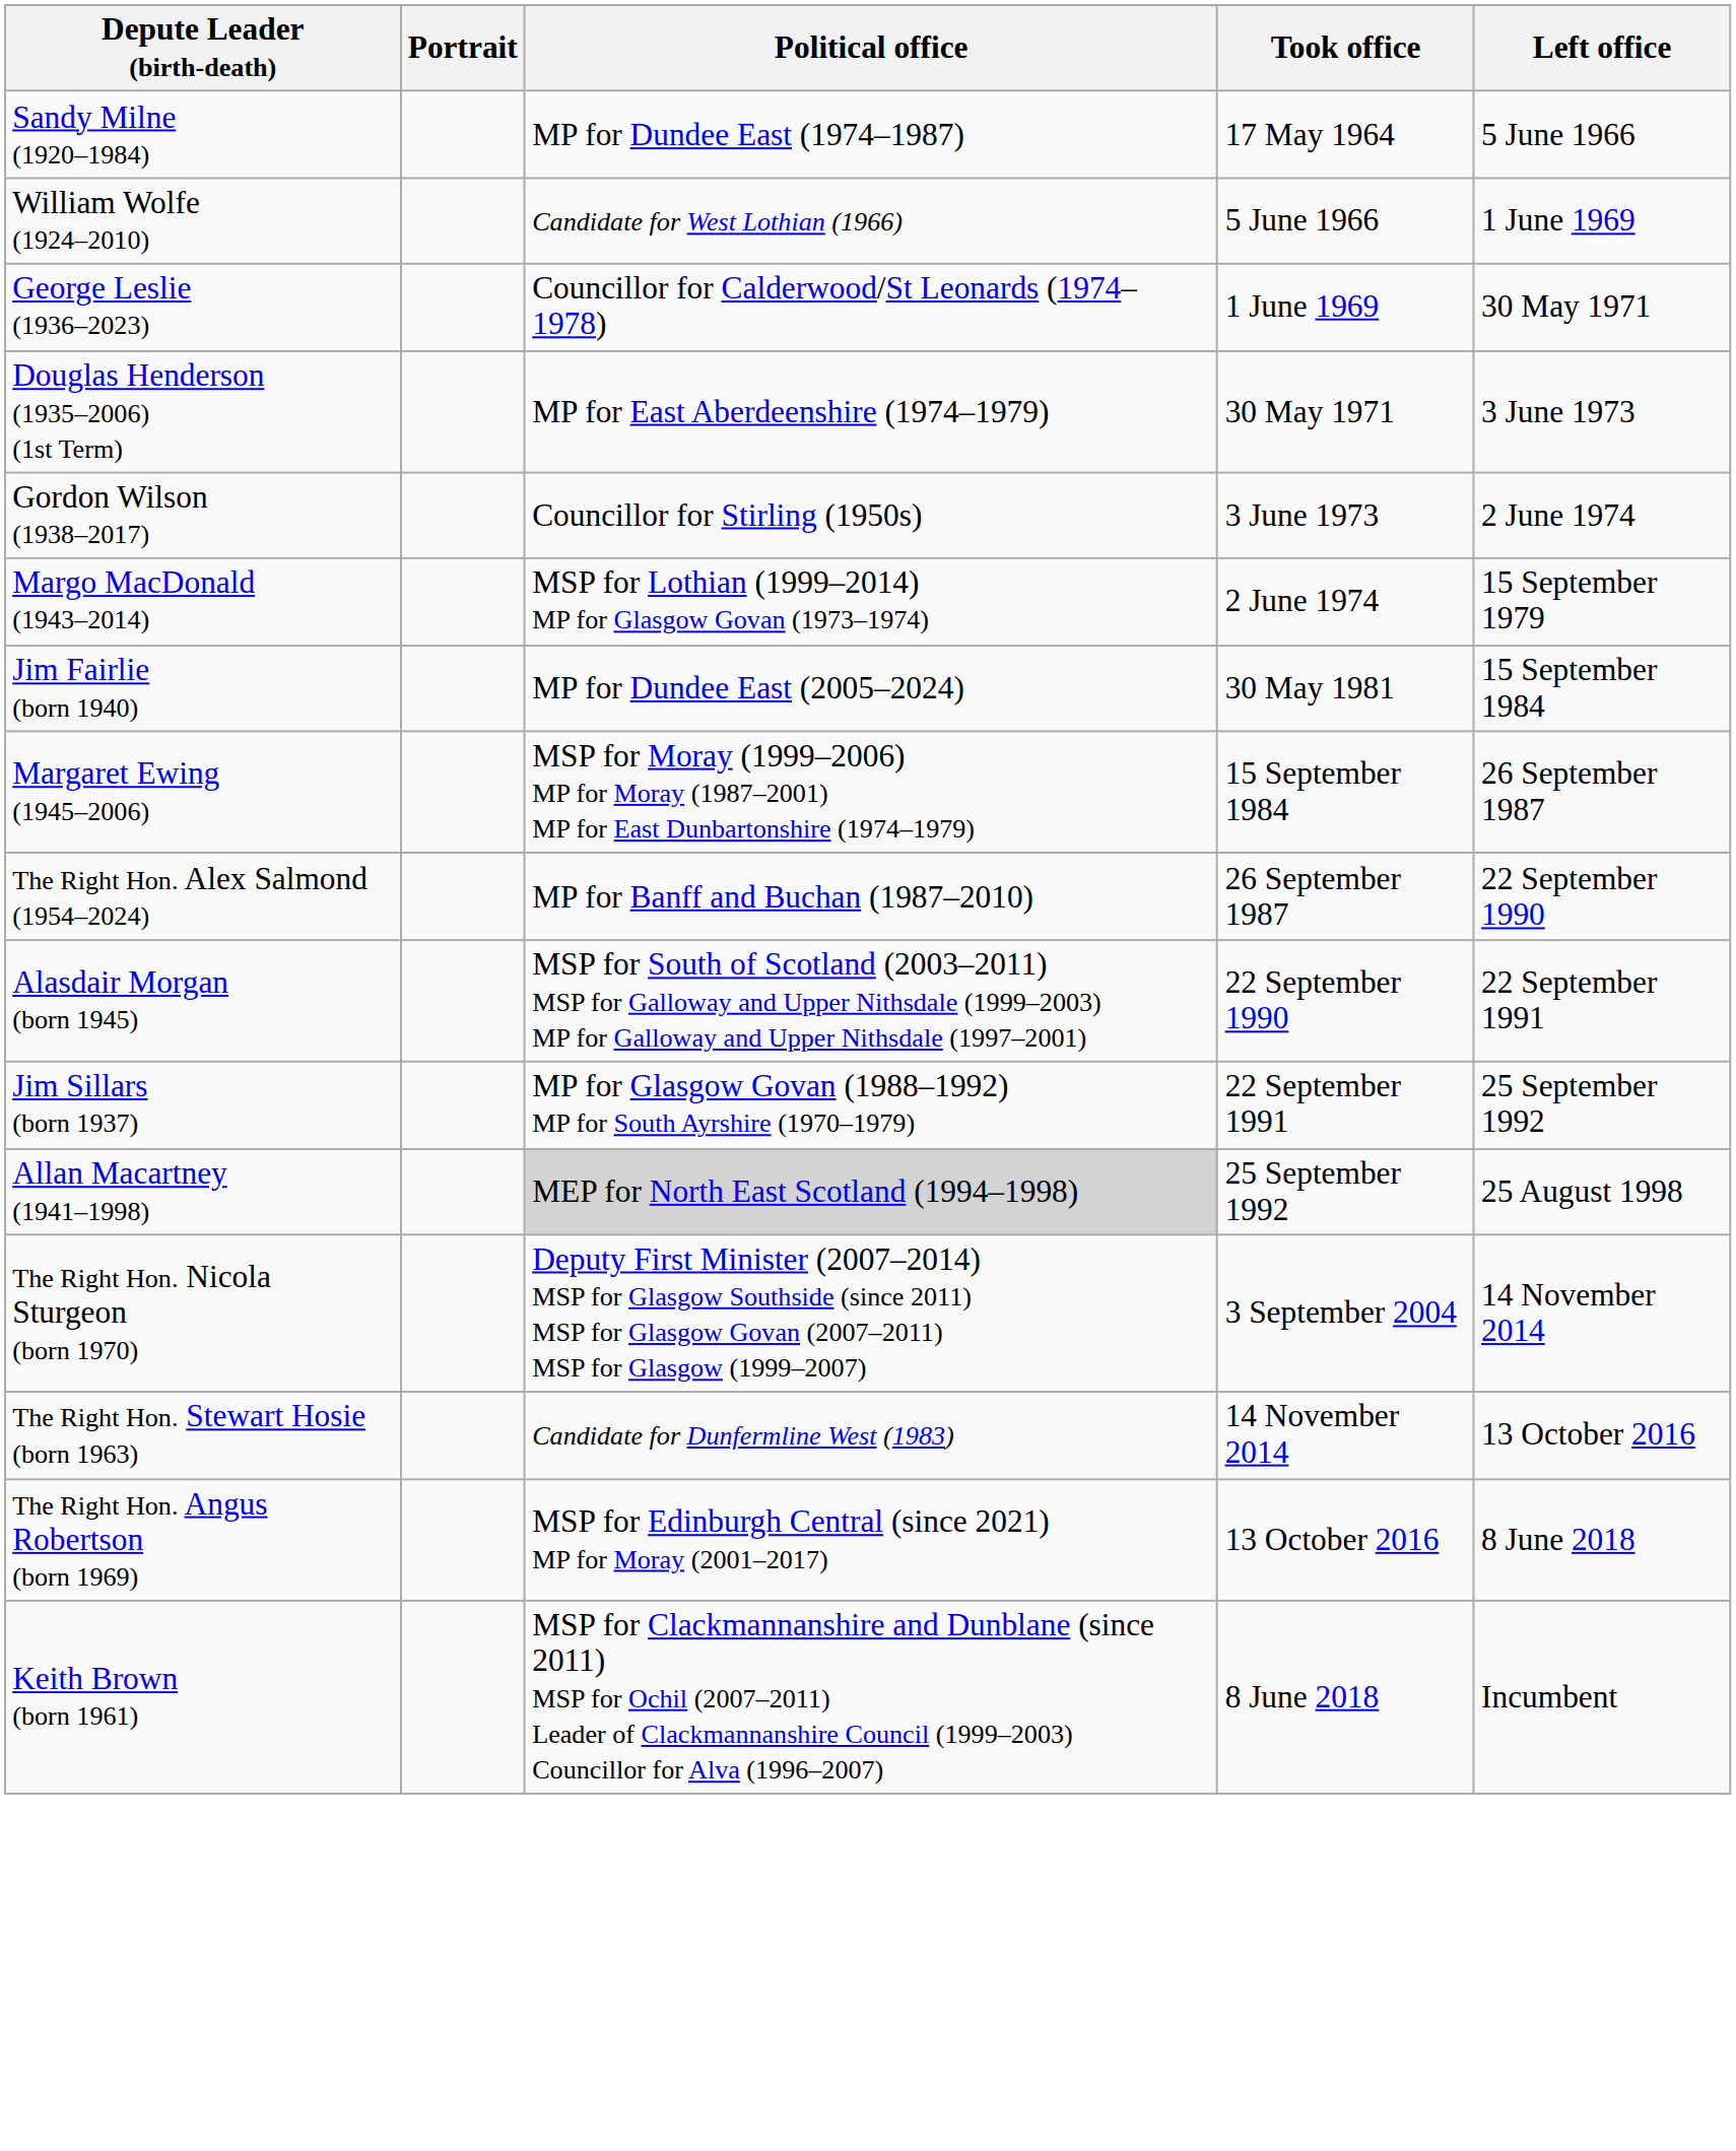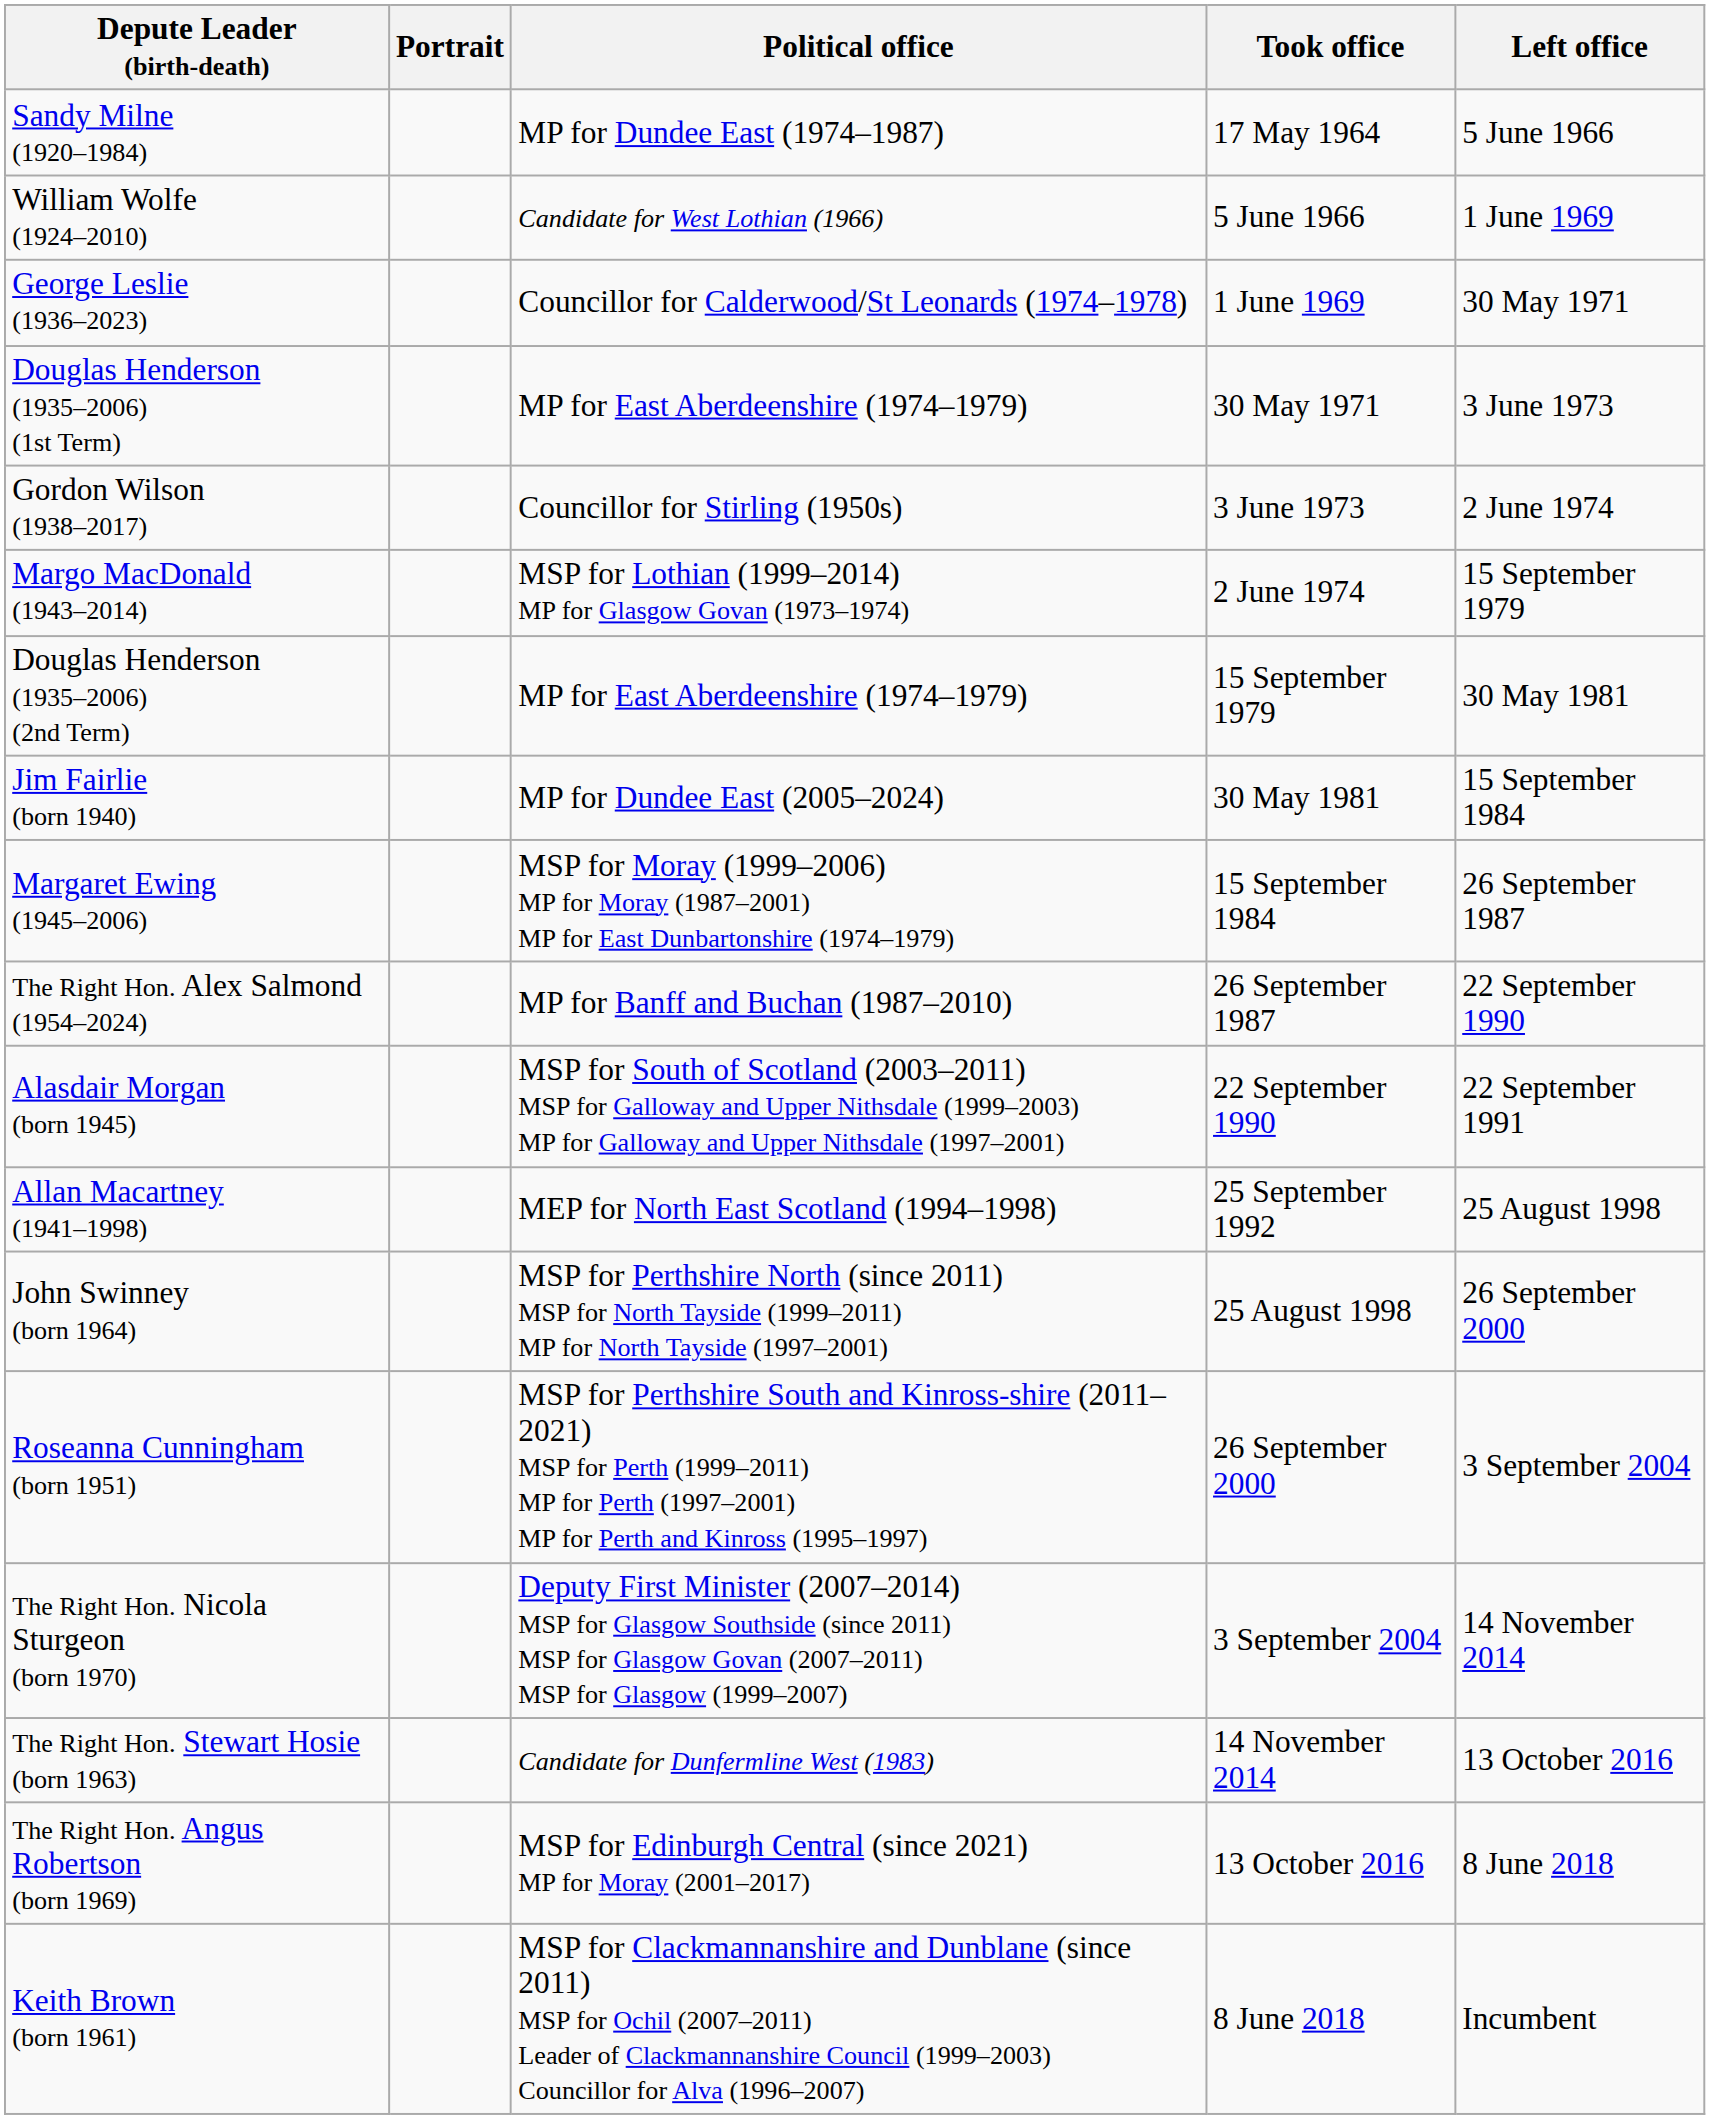+ row: Douglas Henderson (1935–2006) (2nd Term) | MP for East Aberdeenshire (1974–1979) | 15 September 1979 | 30 May 1981
- row: Jim Sillars (born 1937) | MP for Glasgow Govan (1988–1992) MP for South Ayrshire (1970–1979) | 22 September 1991 | 25 September 1992
Allan Macartney (1941–1998) | Political office: lightgrey background -> no background
+ row: John Swinney (born 1964) | MSP for Perthshire North (since 2011) MSP for North Tayside (1999–2011) MP for North Tayside (1997–2001) | 25 August 1998 | 26 September 2000
+ row: Roseanna Cunningham (born 1951) | MSP for Perthshire South and Kinross-shire (2011–2021) MSP for Perth (1999–2011) MP for Perth (1997–2001) MP for Perth and Kinross (1995–1997) | 26 September 2000 | 3 September 2004
